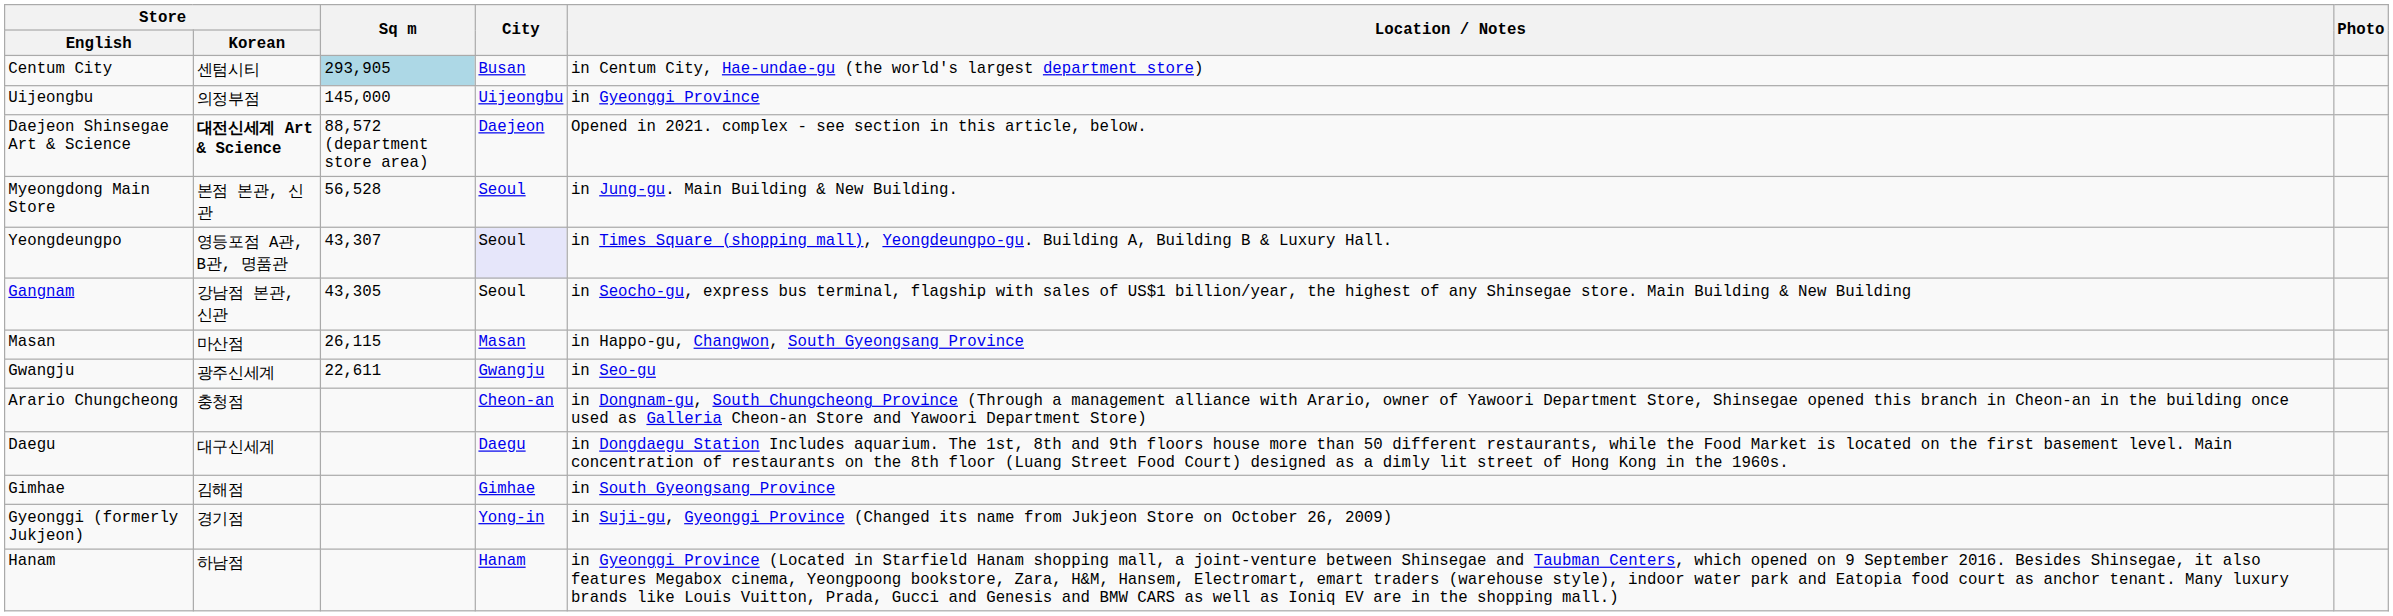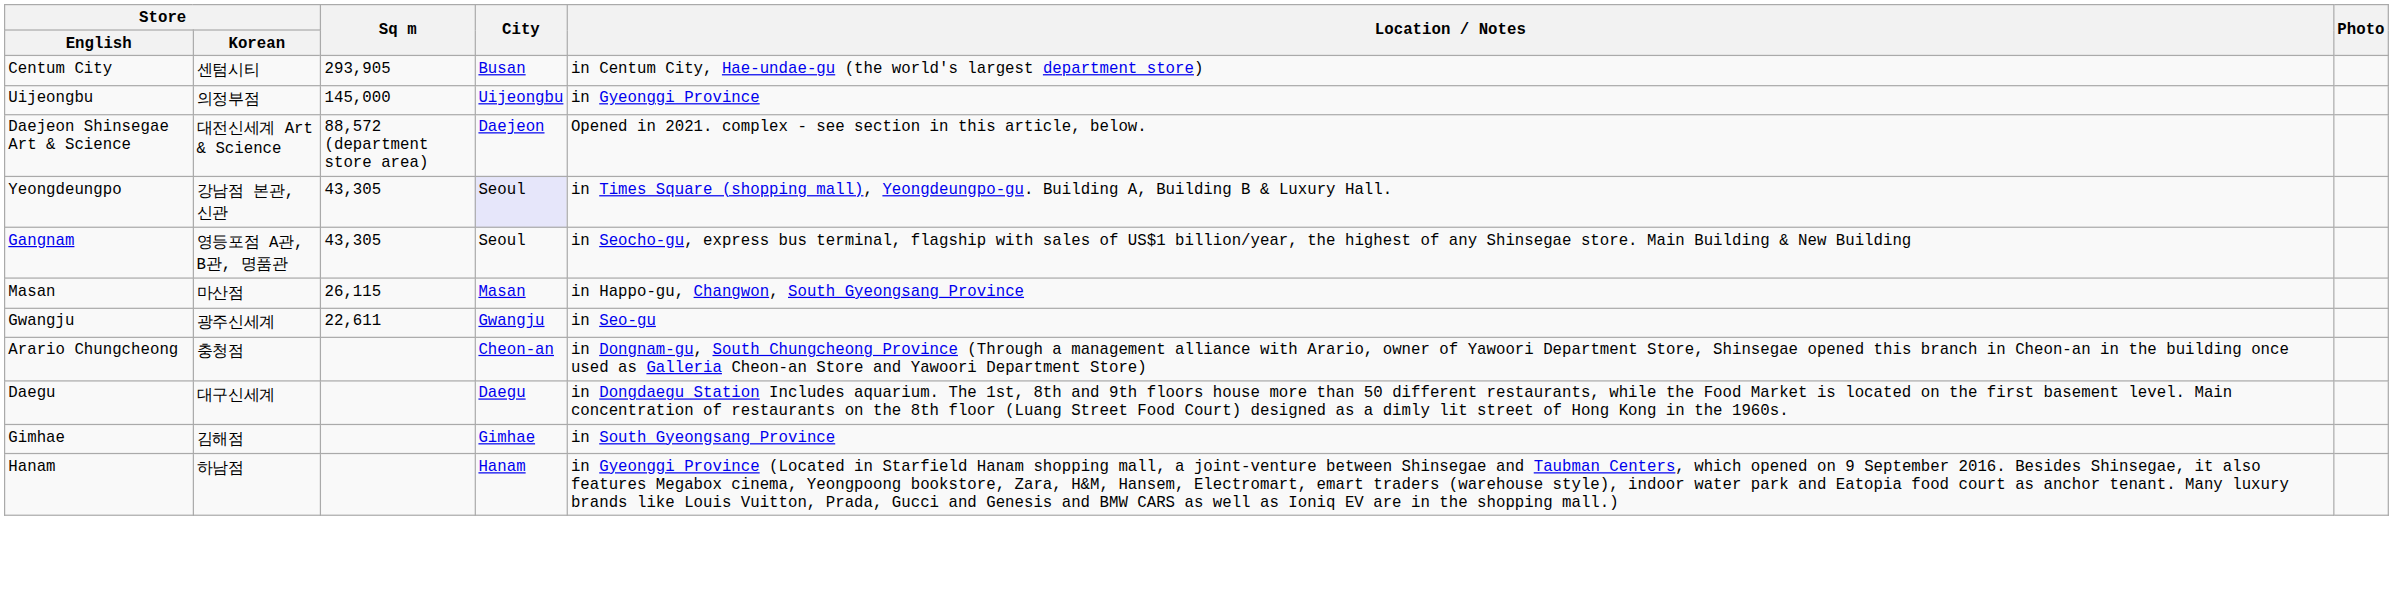Centum City | Sq m: lightblue background -> no background
Daejeon Shinsegae Art & Science | Store / Korean: bold -> normal
- row: Myeongdong Main Store | 본점 본관, 신관 | 56,528 | Seoul | in Jung-gu. Main Building & New Building.
Yeongdeungpo | Store / Korean: 영등포점 A관, B관, 명품관 -> 강남점 본관, 신관
Yeongdeungpo | Sq m: 43,307 -> 43,305
Gangnam | Store / Korean: 강남점 본관, 신관 -> 영등포점 A관, B관, 명품관
- row: Gyeonggi (formerly Jukjeon) | 경기점 | Yong-in | in Suji-gu, Gyeonggi Province (Changed its name from Jukjeon Store on October 26, 2009)
